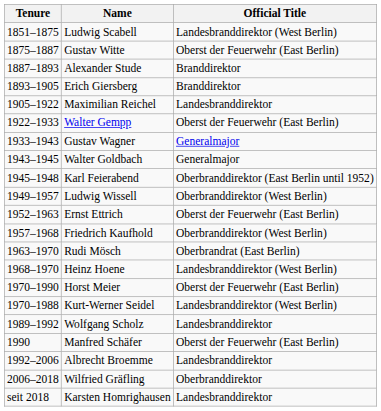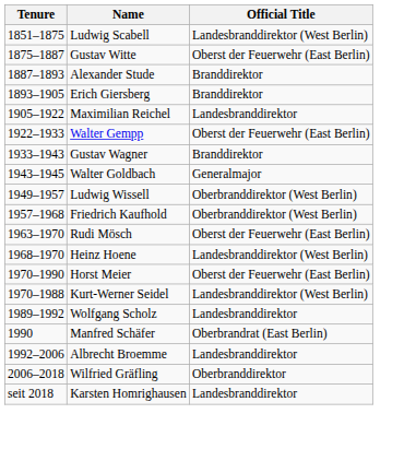Gustav Wagner | Official Title: Generalmajor -> Branddirektor
- row: 1945–1948 | Karl Feierabend | Oberbranddirektor (East Berlin until 1952)
- row: 1952–1963 | Ernst Ettrich | Oberst der Feuerwehr (East Berlin)
Rudi Mösch | Official Title: Oberbrandrat (East Berlin) -> Oberst der Feuerwehr (East Berlin)
Manfred Schäfer | Official Title: Oberst der Feuerwehr (East Berlin) -> Oberbrandrat (East Berlin)
